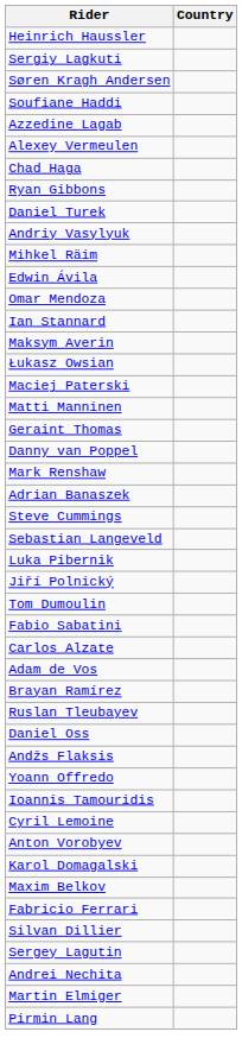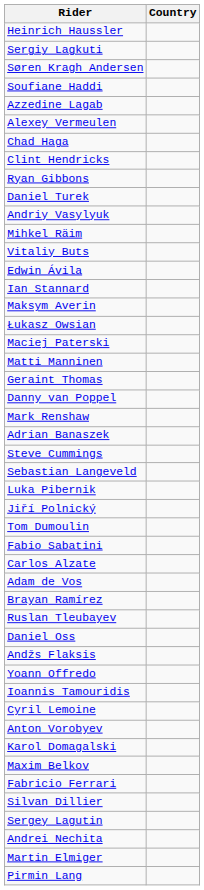+ row: Clint Hendricks
+ row: Vitaliy Buts
- row: Omar Mendoza
